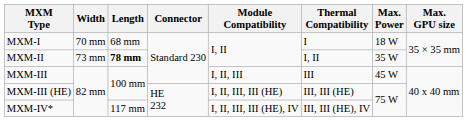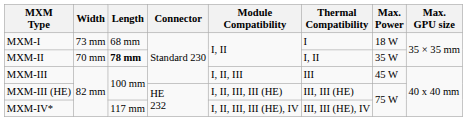MXM-I | Width: 70 mm -> 73 mm
MXM-II | Width: 73 mm -> 70 mm
